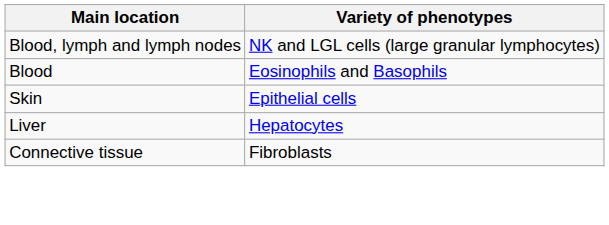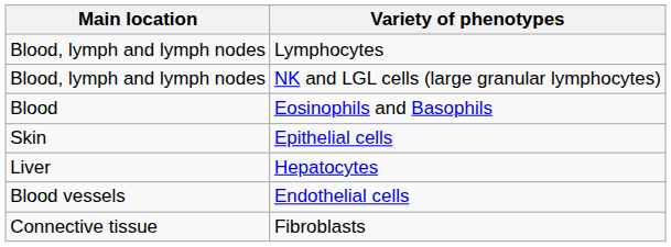+ row: Blood, lymph and lymph nodes | Lymphocytes
+ row: Blood vessels | Endothelial cells
